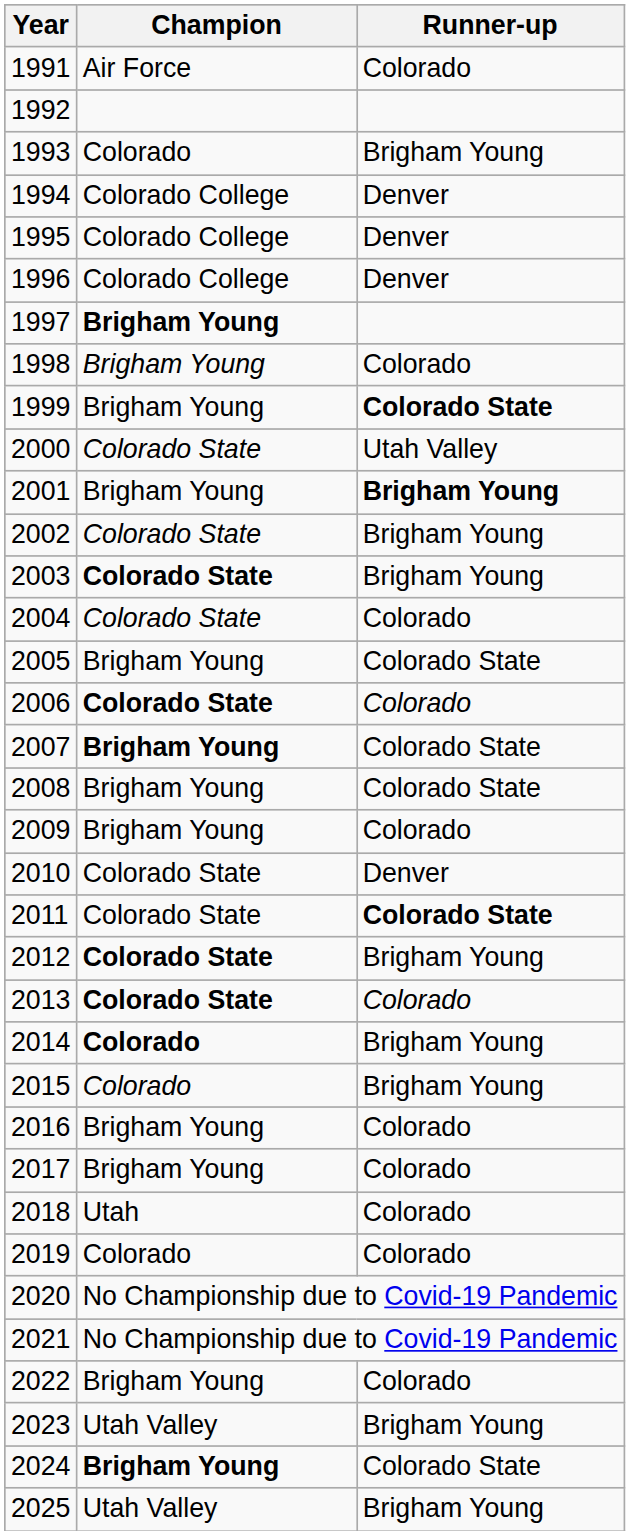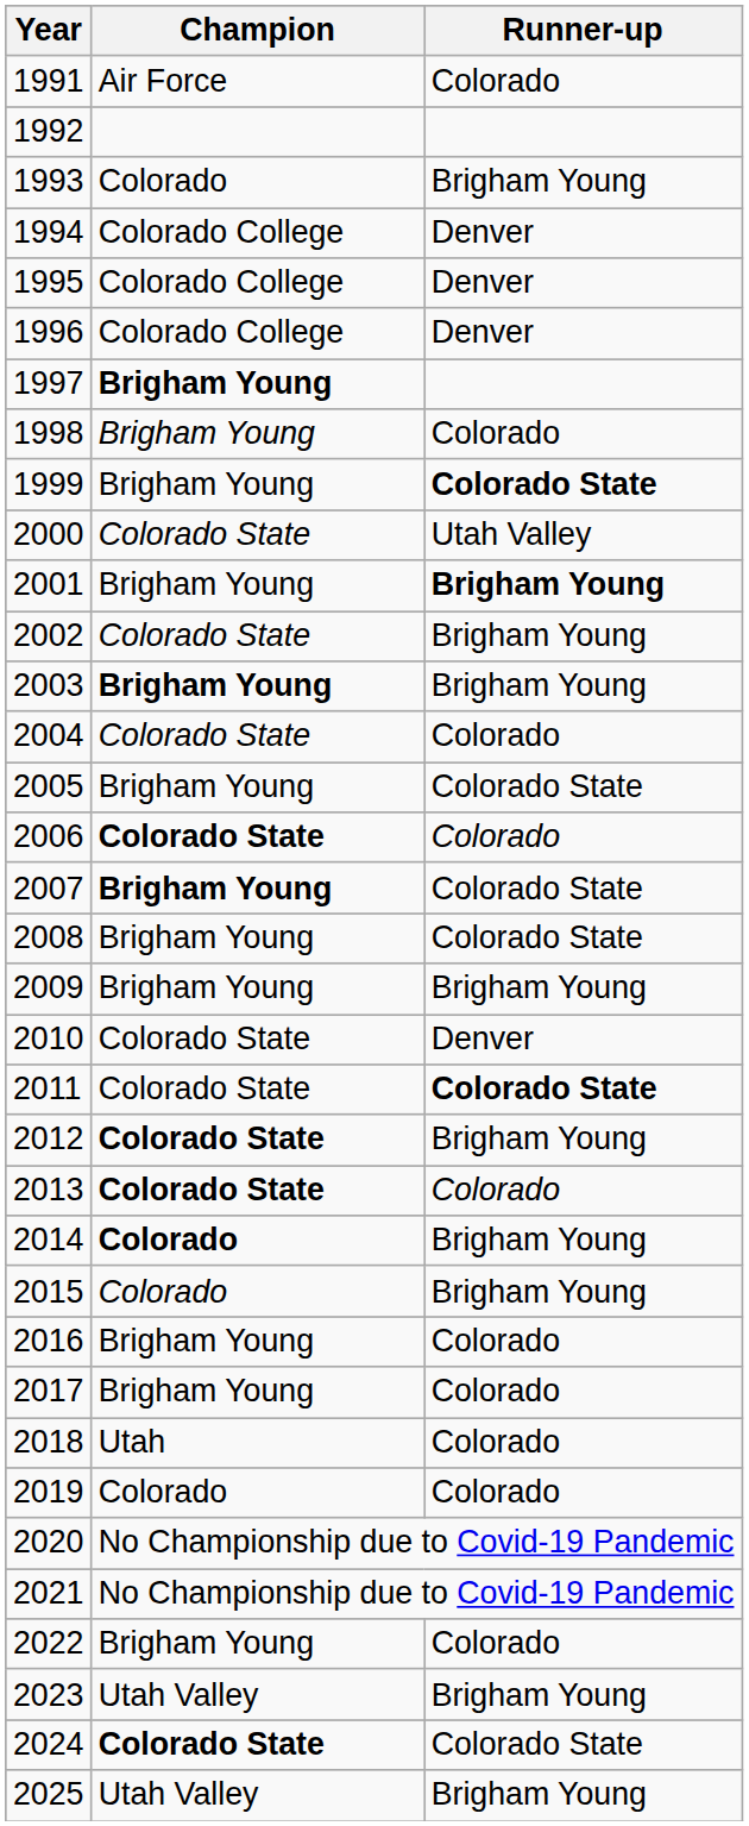2003 | Champion: Colorado State -> Brigham Young
2009 | Runner-up: Colorado -> Brigham Young
2024 | Champion: Brigham Young -> Colorado State
